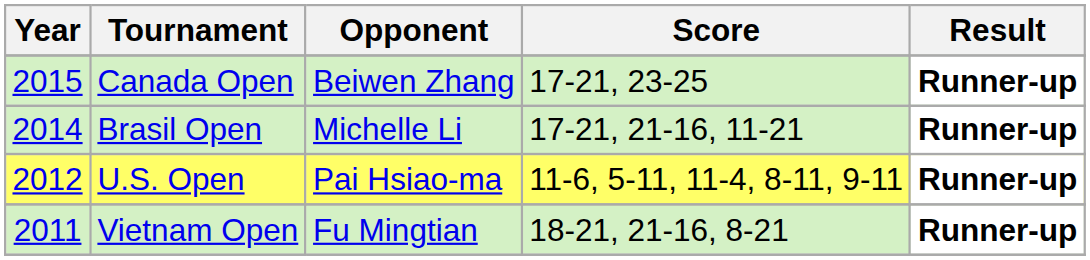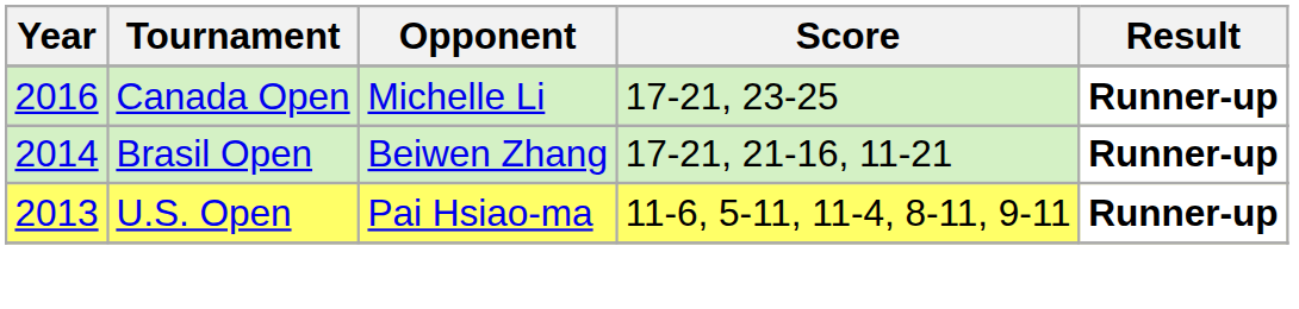Canada Open | Year: 2015 -> 2016
Canada Open | Opponent: Beiwen Zhang -> Michelle Li
Brasil Open | Opponent: Michelle Li -> Beiwen Zhang
U.S. Open | Year: 2012 -> 2013
- row: 2011 | Vietnam Open | Fu Mingtian | 18-21, 21-16, 8-21 | Runner-up
